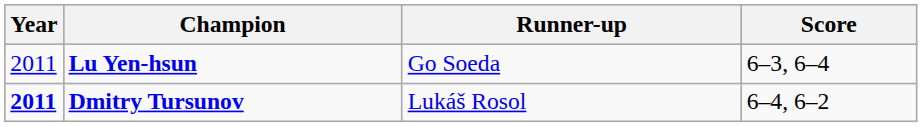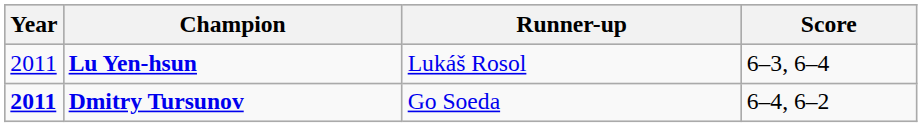Lu Yen-hsun | Runner-up: Go Soeda -> Lukáš Rosol
Dmitry Tursunov | Runner-up: Lukáš Rosol -> Go Soeda
